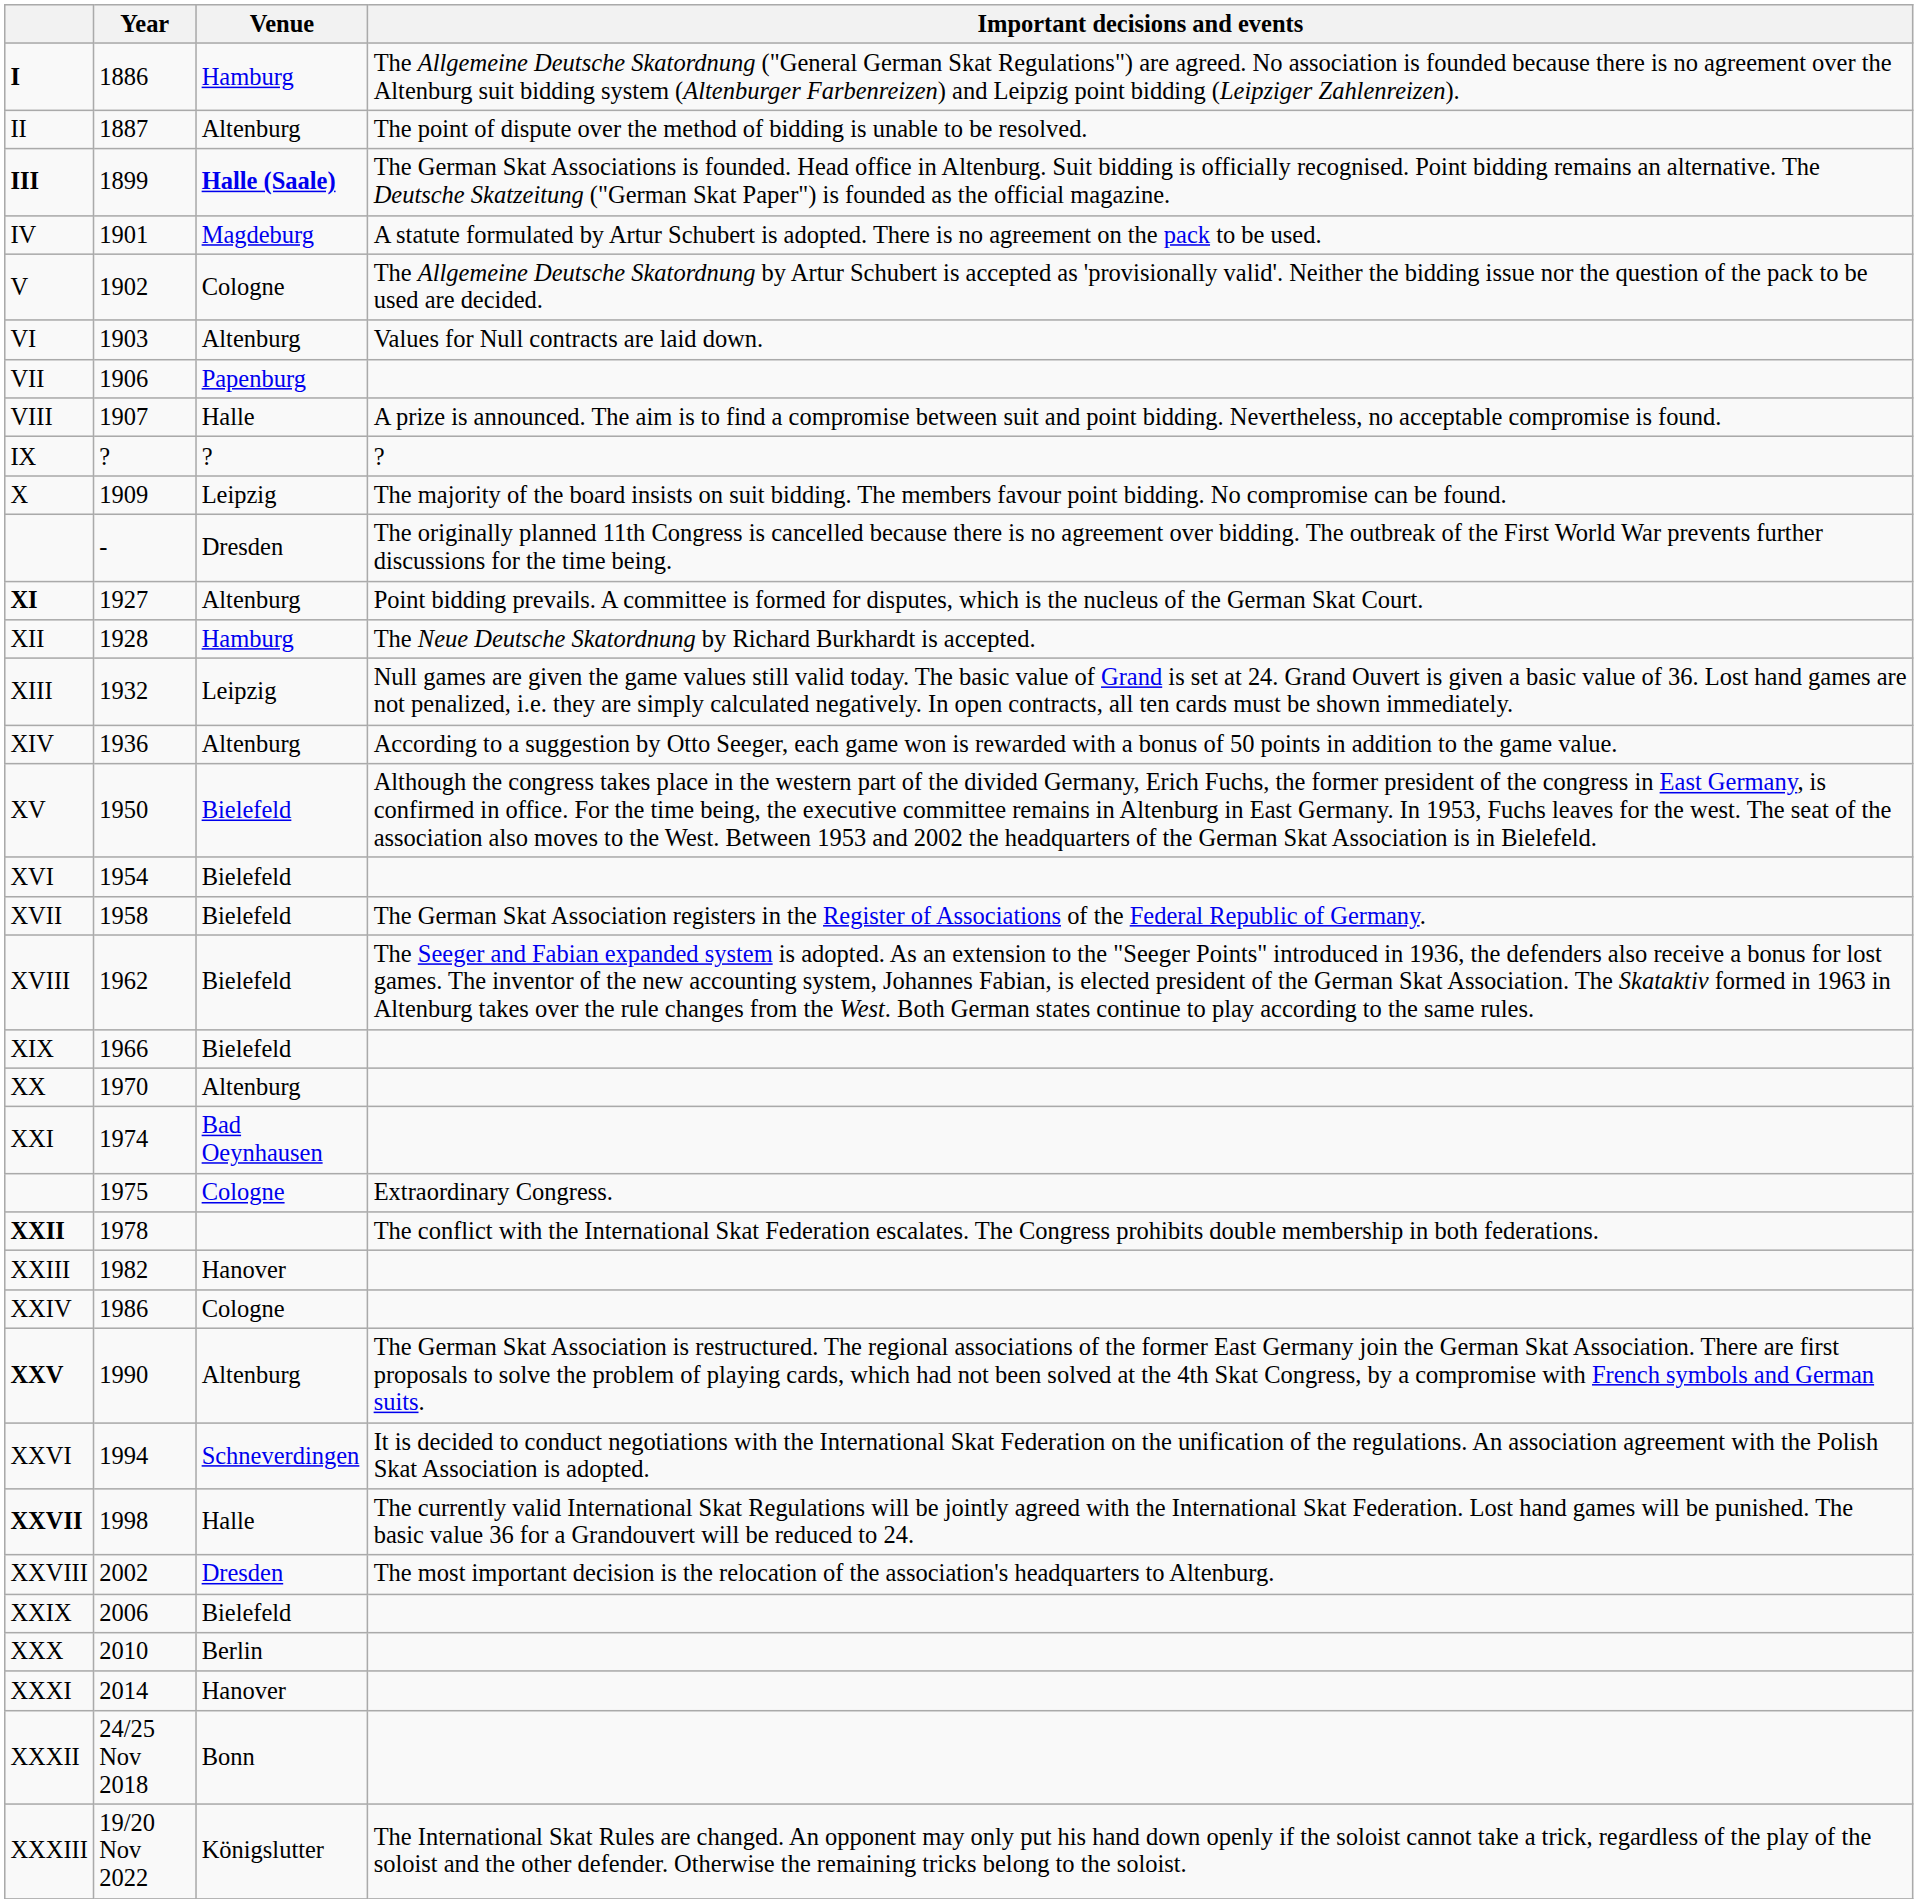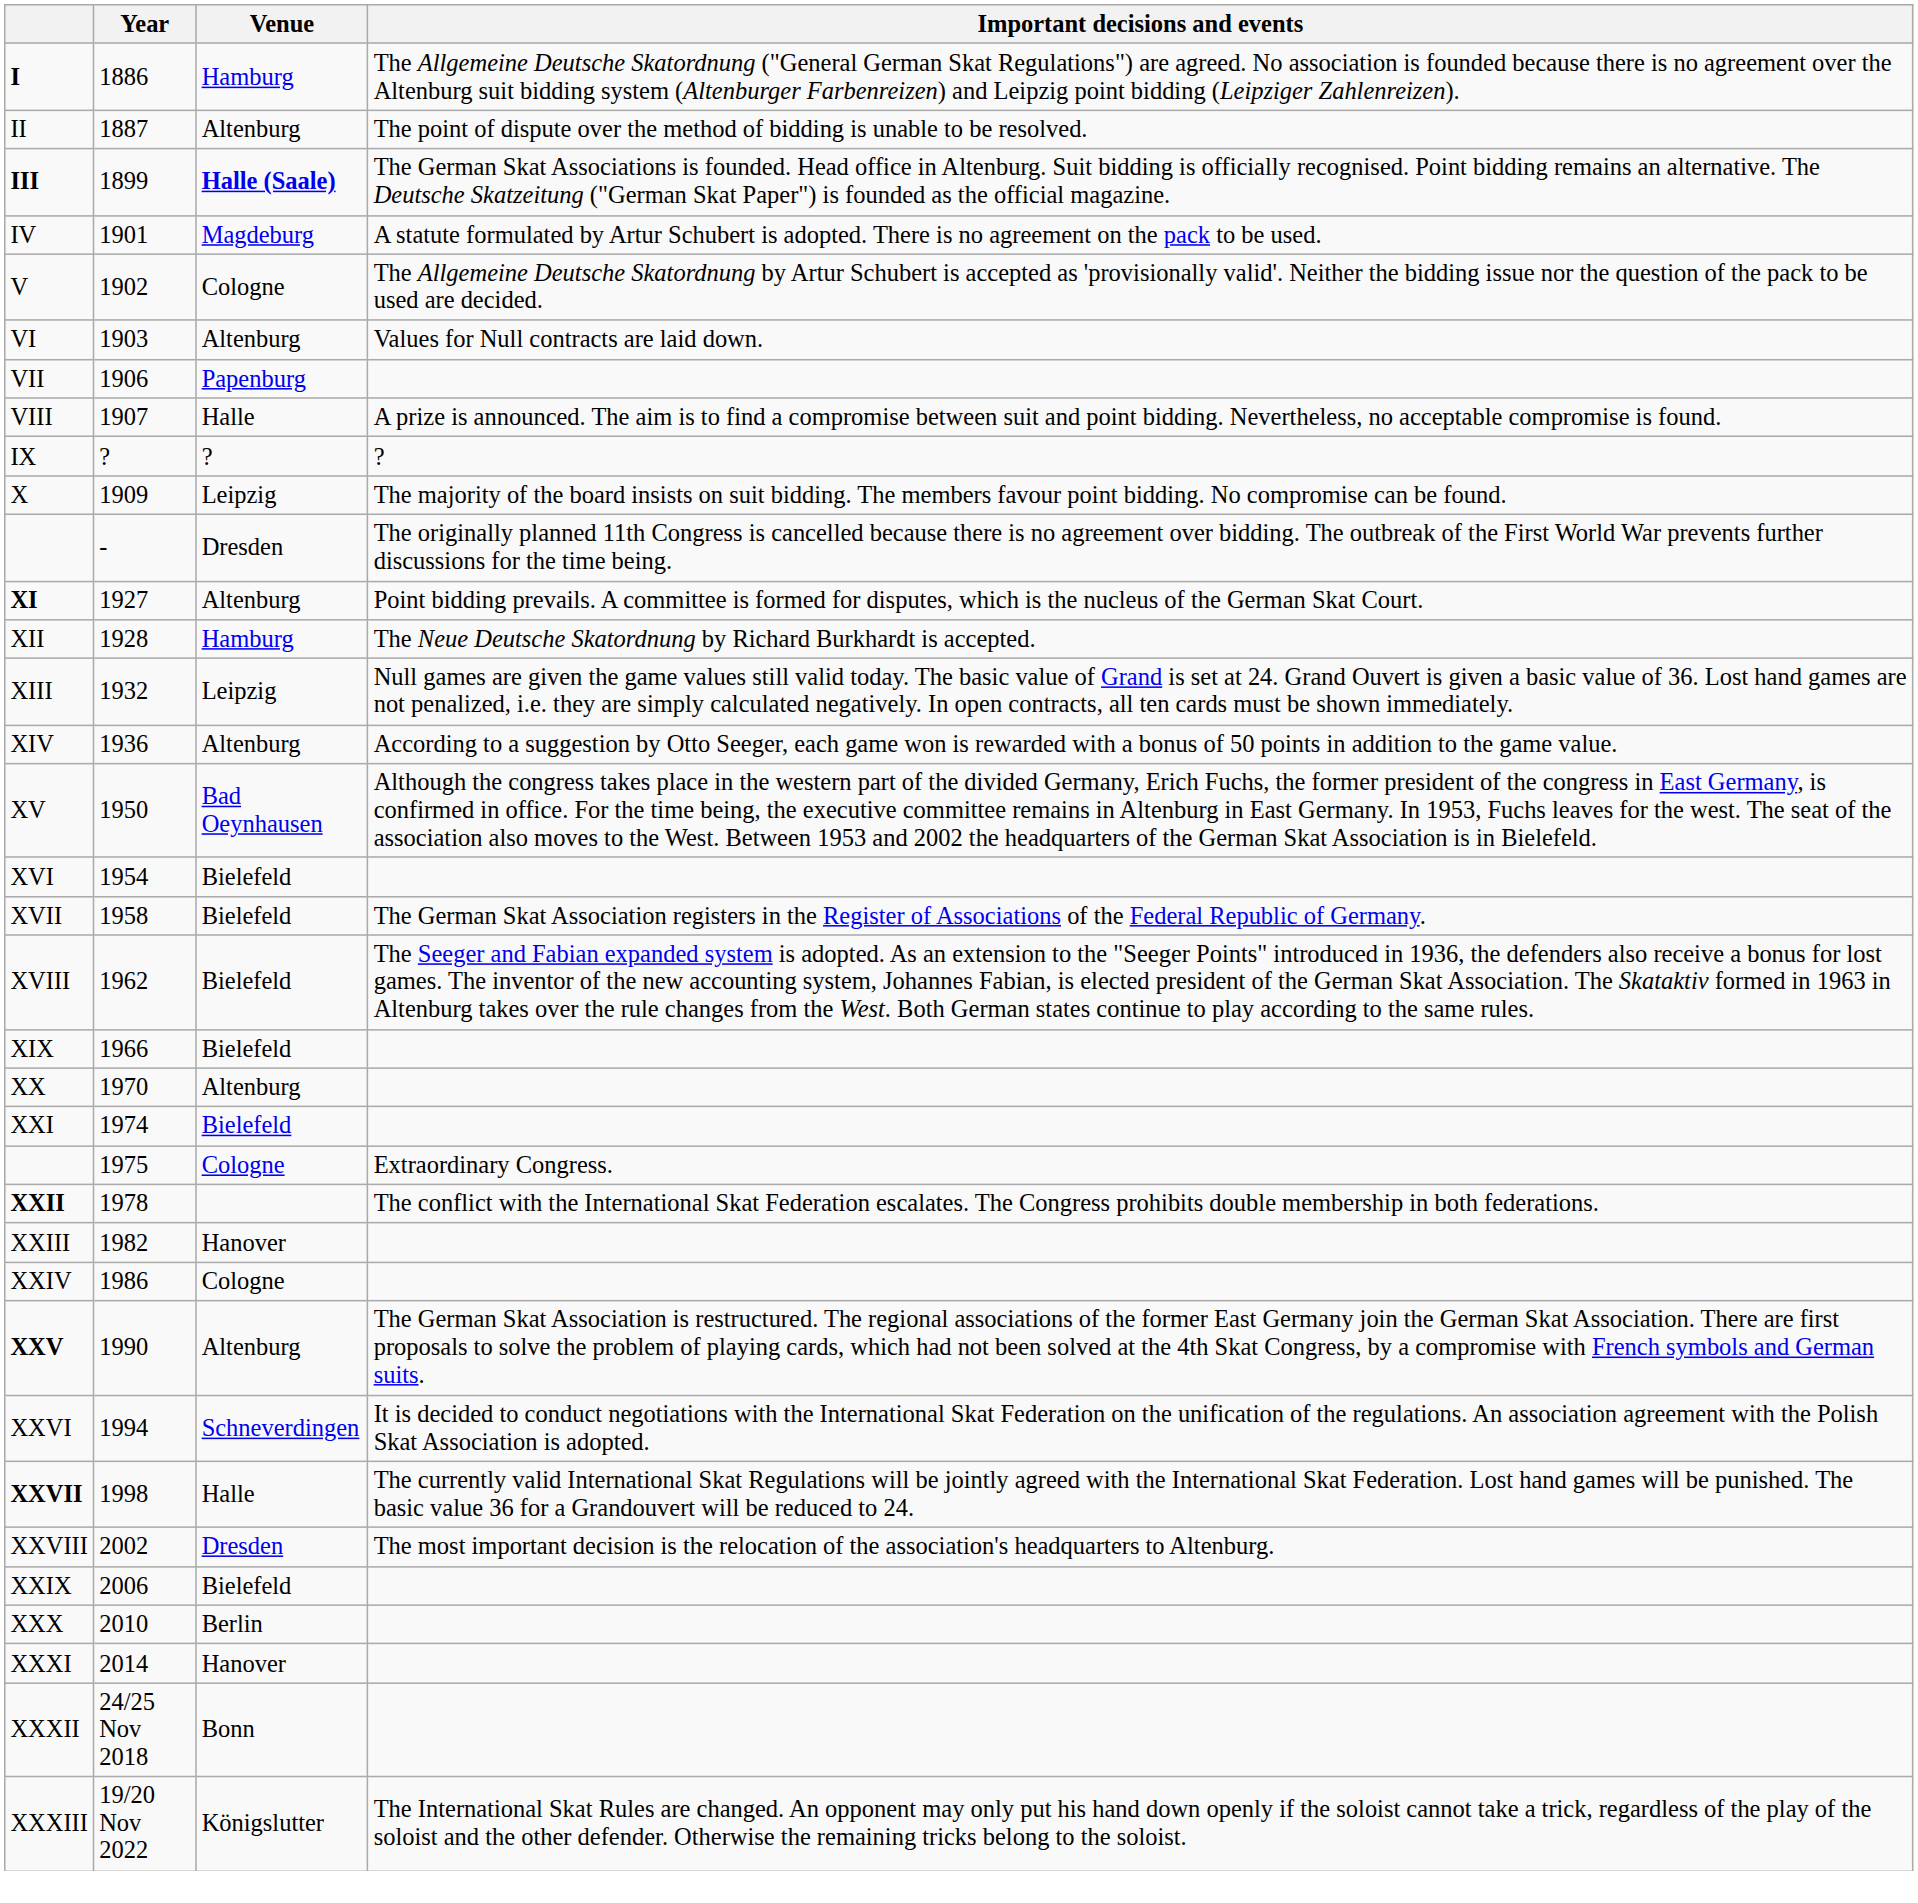XV | Venue: Bielefeld -> Bad Oeynhausen
XXI | Venue: Bad Oeynhausen -> Bielefeld
